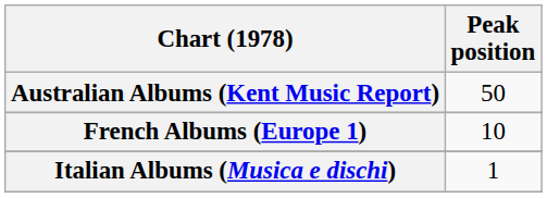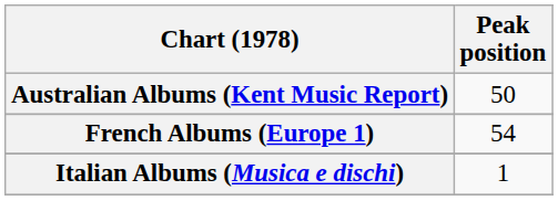French Albums (Europe 1) | Peak position: 10 -> 54
